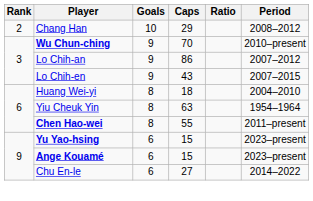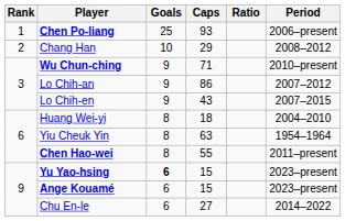+ row: 1 | Chen Po-liang | 25 | 93 | 2006–present
Wu Chun-ching | Caps: 70 -> 71
Yu Yao-hsing | Goals: normal -> bold
